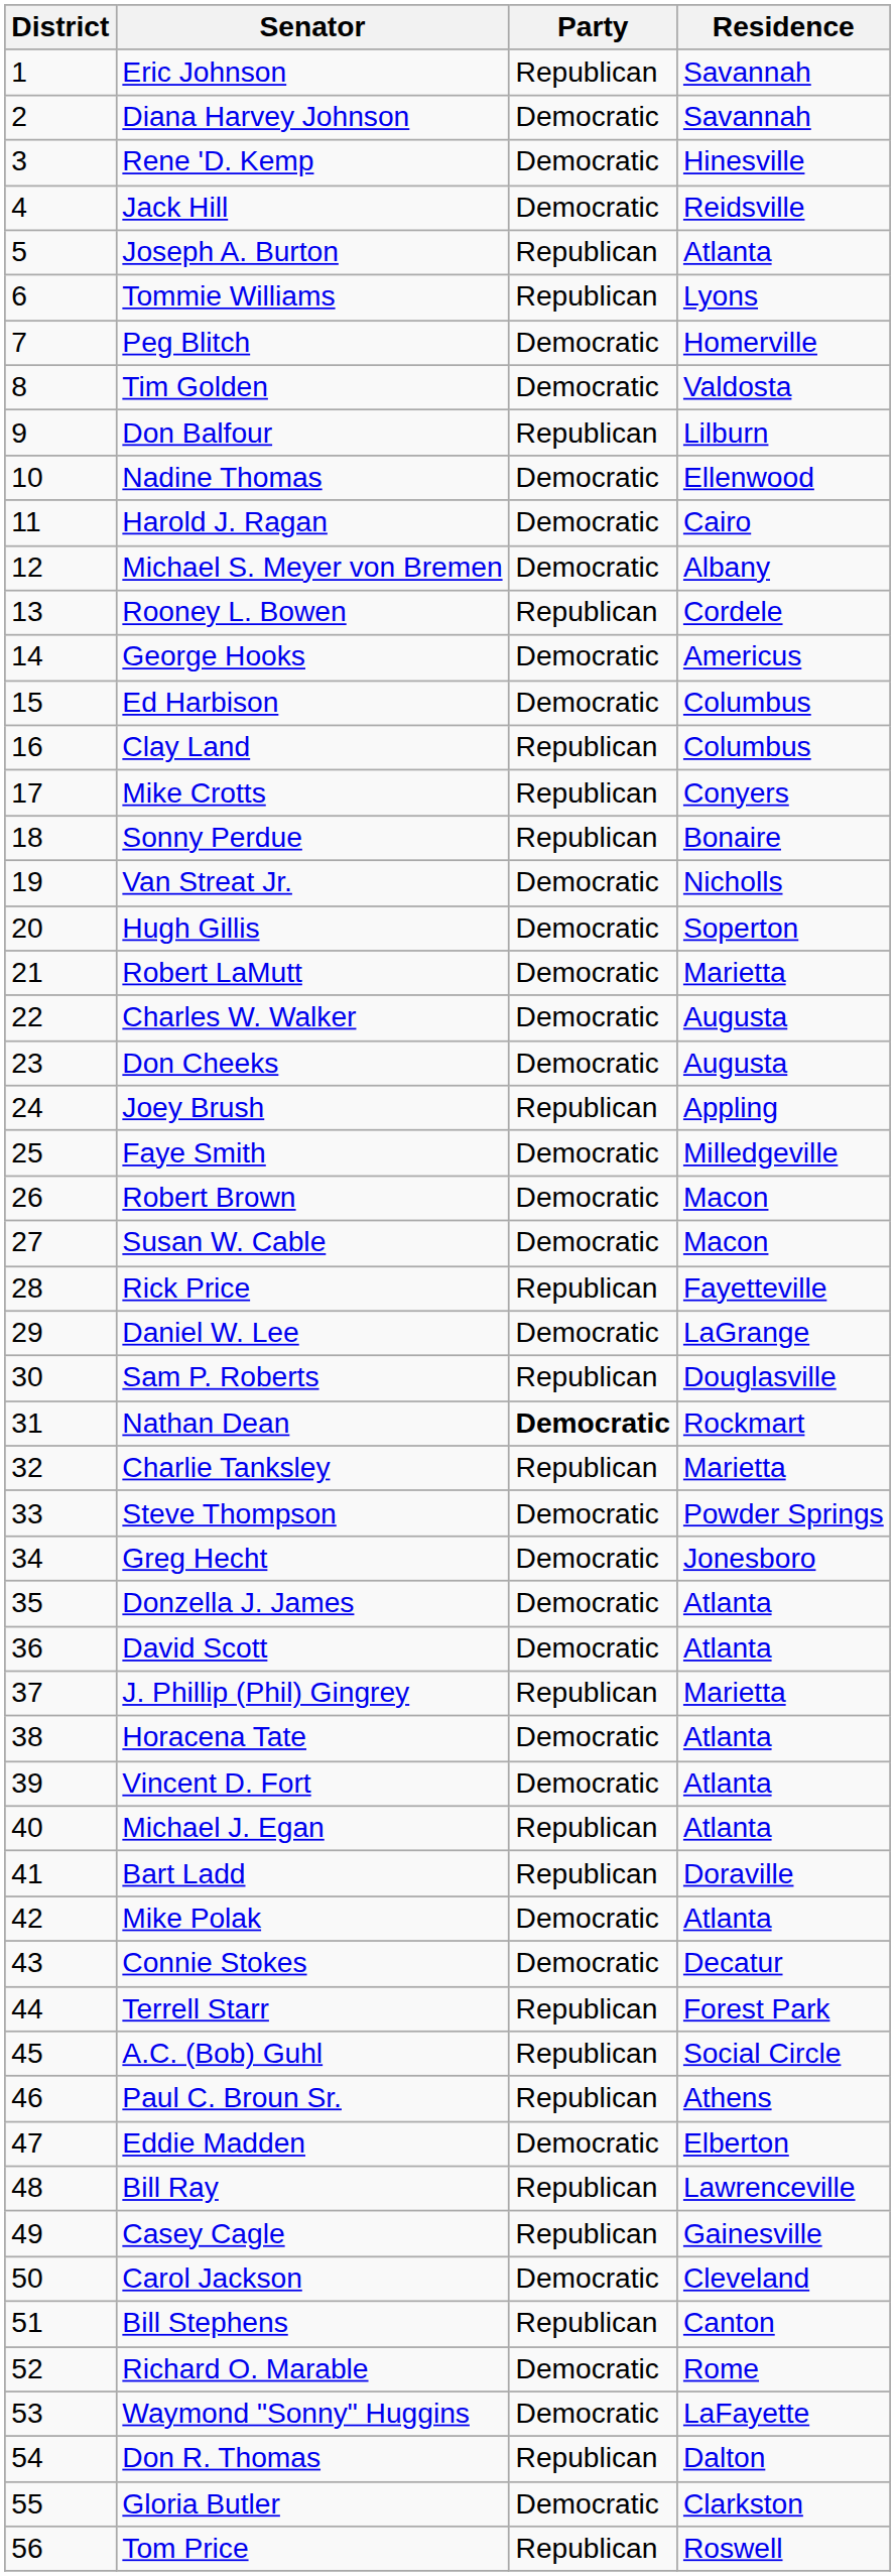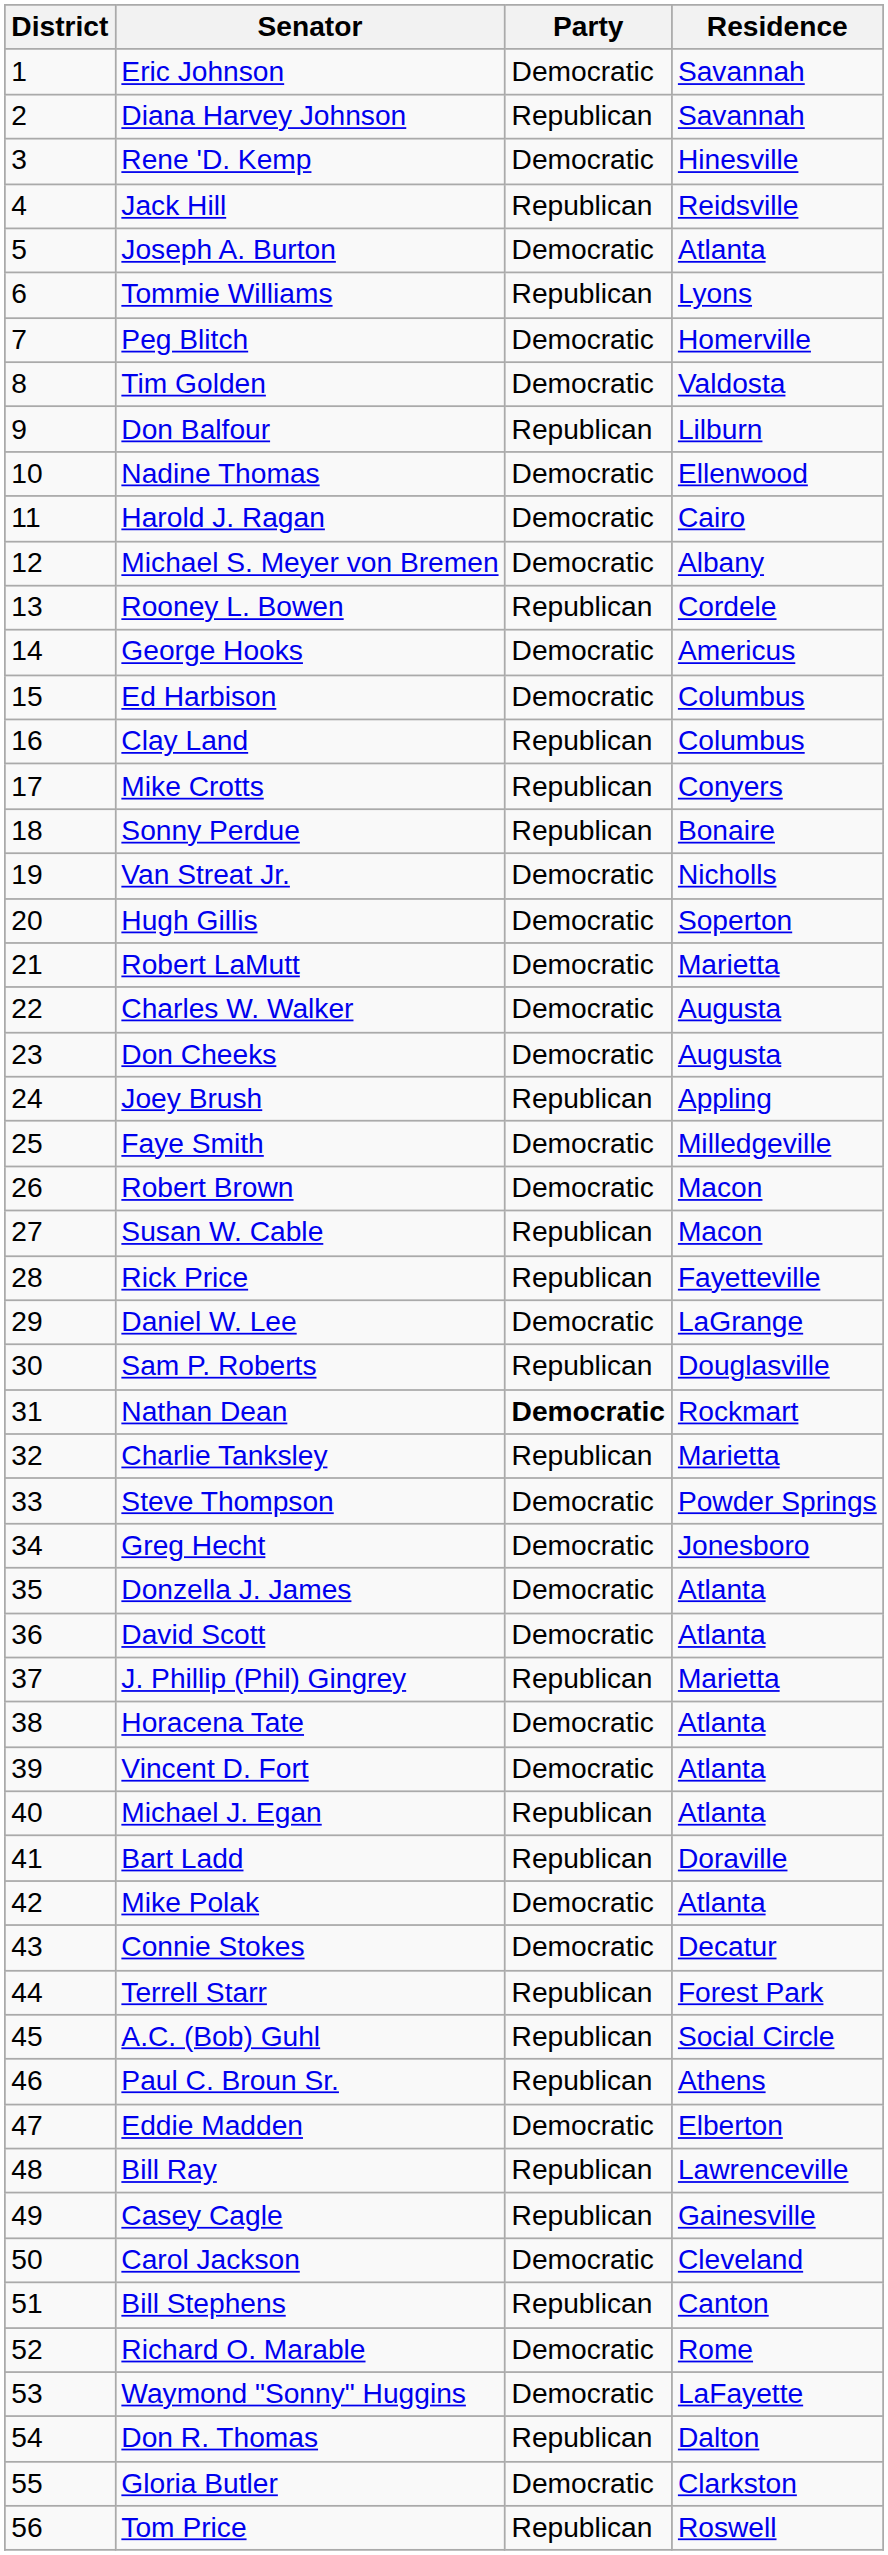Eric Johnson | Party: Republican -> Democratic
Diana Harvey Johnson | Party: Democratic -> Republican
Jack Hill | Party: Democratic -> Republican
Joseph A. Burton | Party: Republican -> Democratic
Susan W. Cable | Party: Democratic -> Republican
